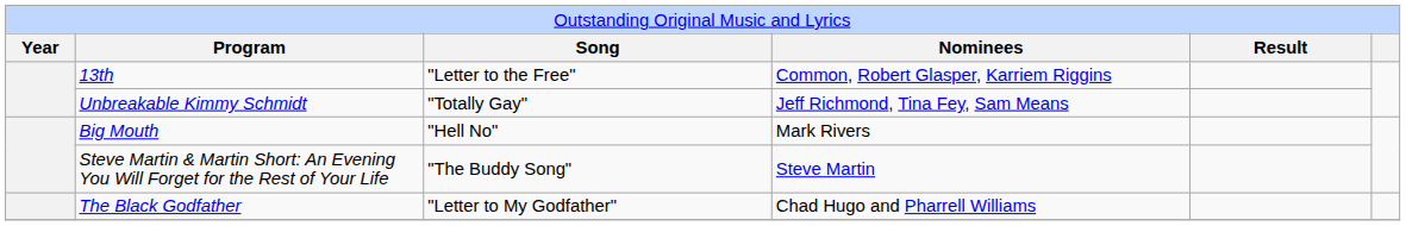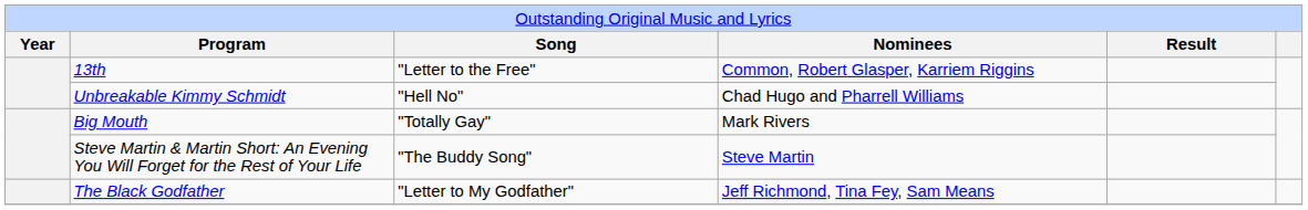Unbreakable Kimmy Schmidt | column 3: "Totally Gay" -> "Hell No"
Unbreakable Kimmy Schmidt | column 4: Jeff Richmond, Tina Fey, Sam Means -> Chad Hugo and Pharrell Williams
Big Mouth | column 3: "Hell No" -> "Totally Gay"
The Black Godfather | column 4: Chad Hugo and Pharrell Williams -> Jeff Richmond, Tina Fey, Sam Means
